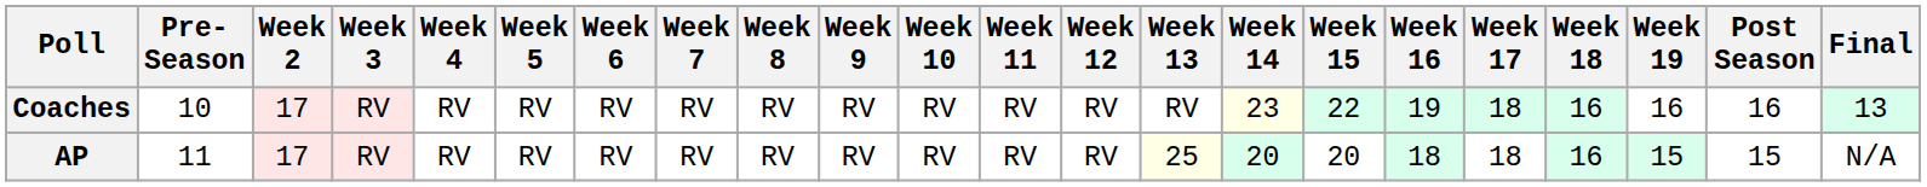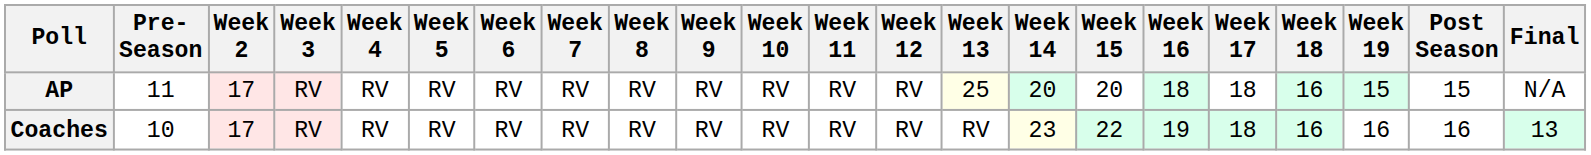rows swapped: AP <-> Coaches
